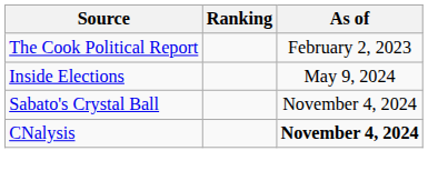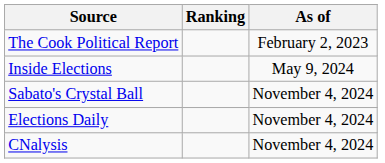+ row: Elections Daily | November 4, 2024
CNalysis | As of: bold -> normal
